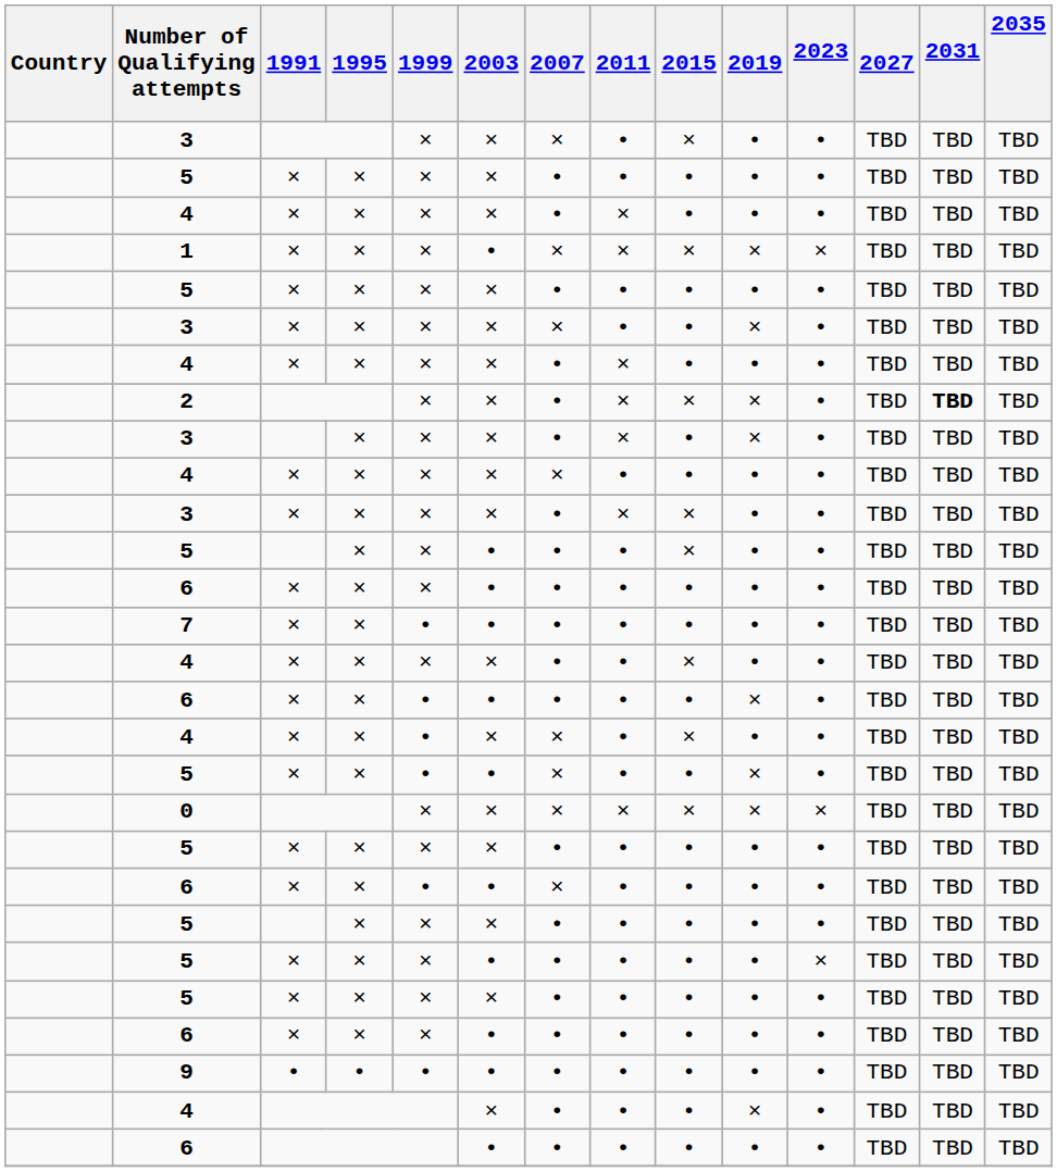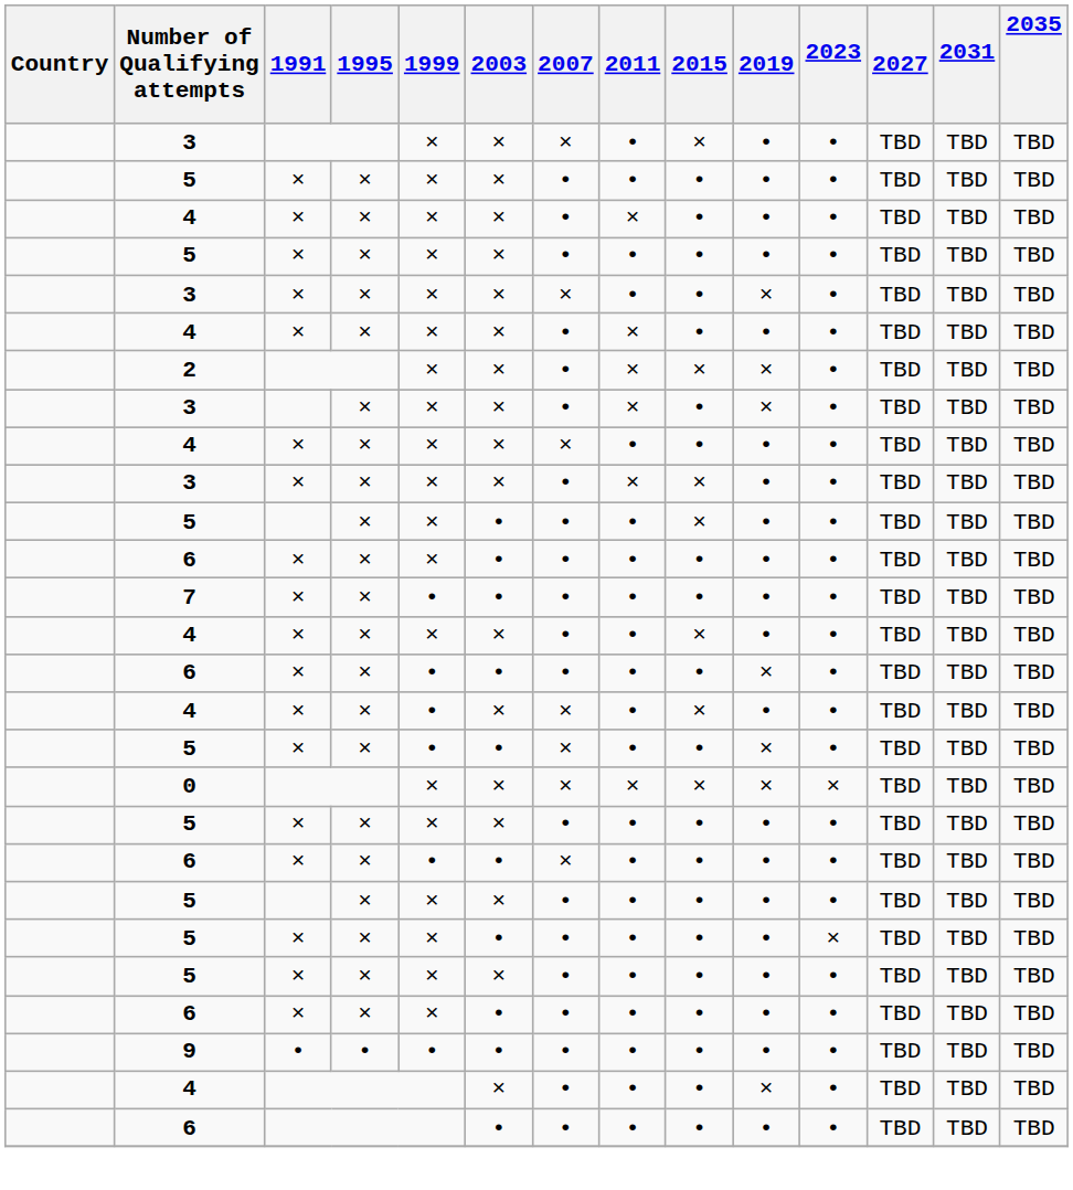- row: 1 | × | × | × | • | × | × | × | × | × | TBD | TBD | TBD
2 | 2031: bold -> normal
